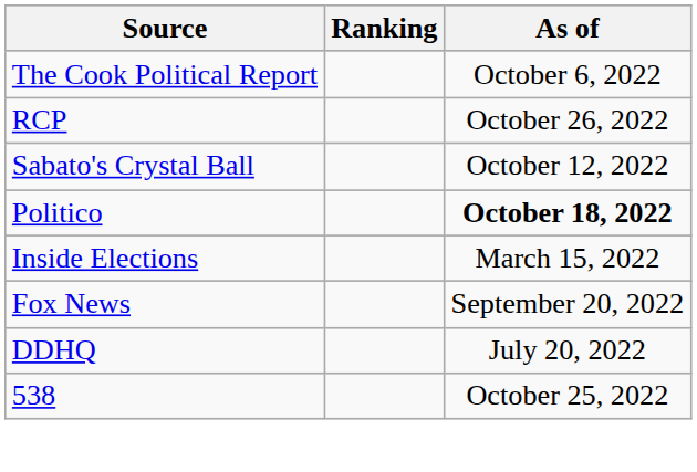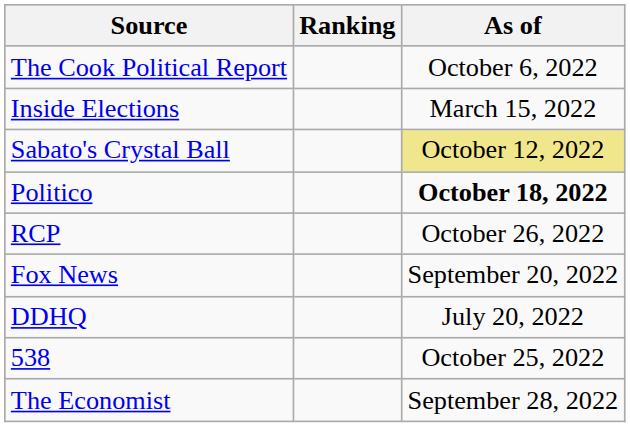rows swapped: Inside Elections <-> RCP
Sabato's Crystal Ball | As of: no background -> khaki background
+ row: The Economist | September 28, 2022
